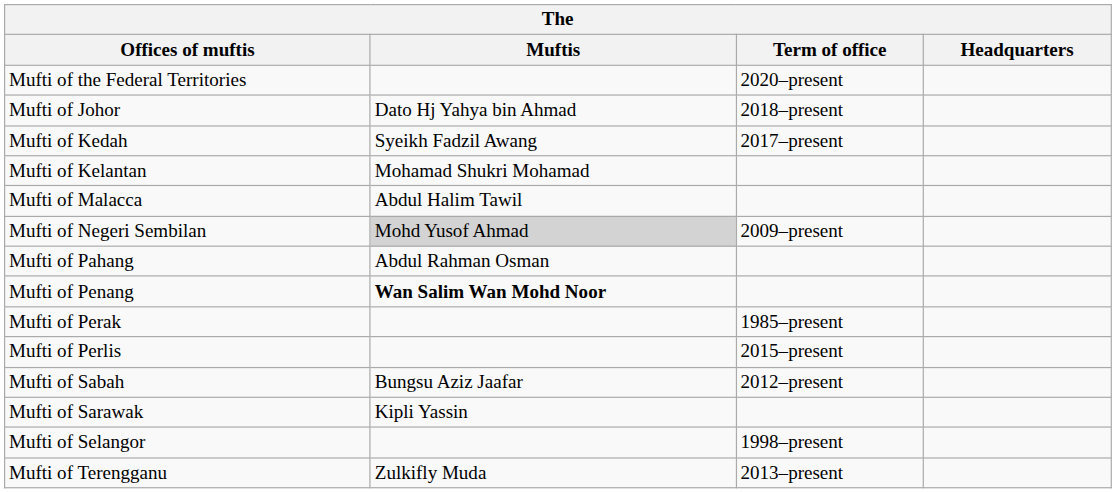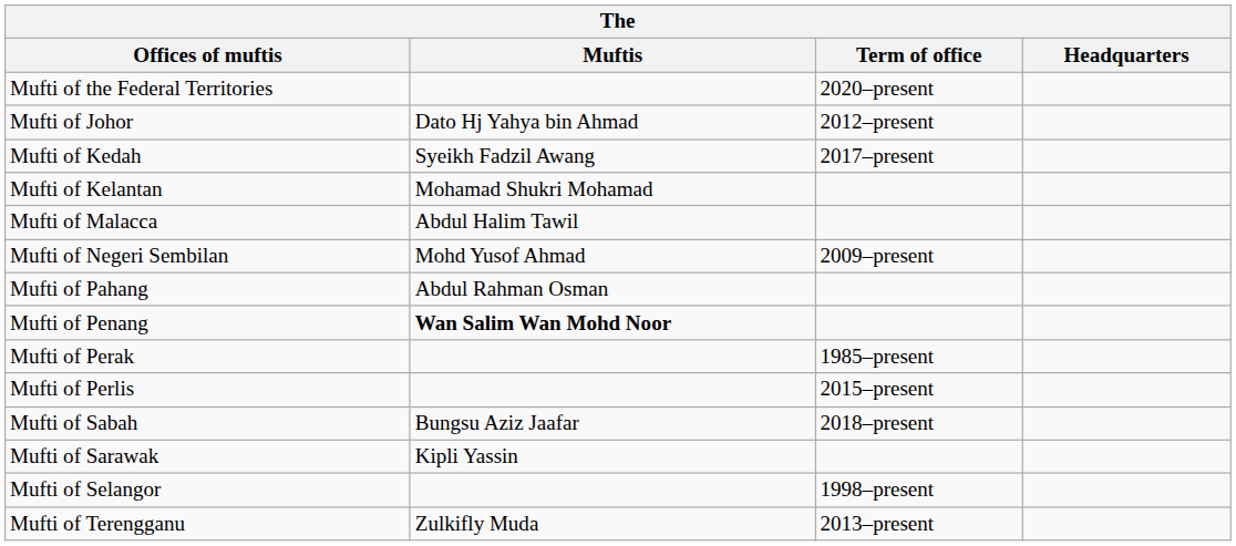Mufti of Johor | Term of office: 2018–present -> 2012–present
Mufti of Negeri Sembilan | Muftis: lightgrey background -> no background
Mufti of Sabah | Term of office: 2012–present -> 2018–present
